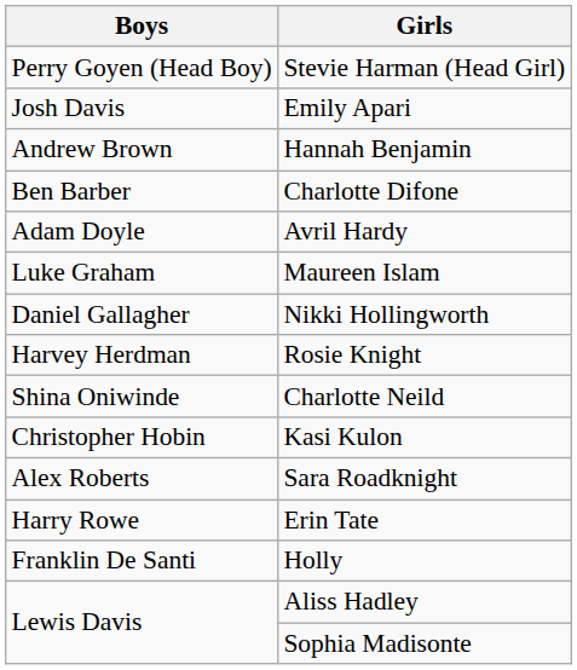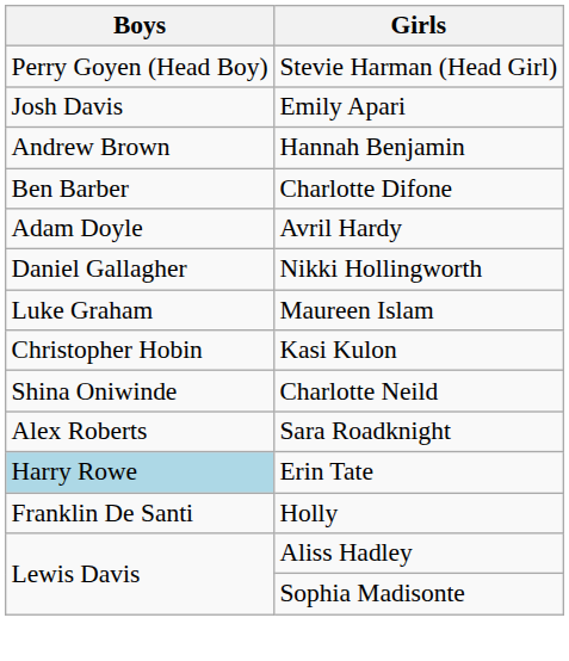rows swapped: Nikki Hollingworth <-> Maureen Islam
- row: Harvey Herdman | Rosie Knight
rows swapped: Kasi Kulon <-> Charlotte Neild
Erin Tate | Boys: no background -> lightblue background
